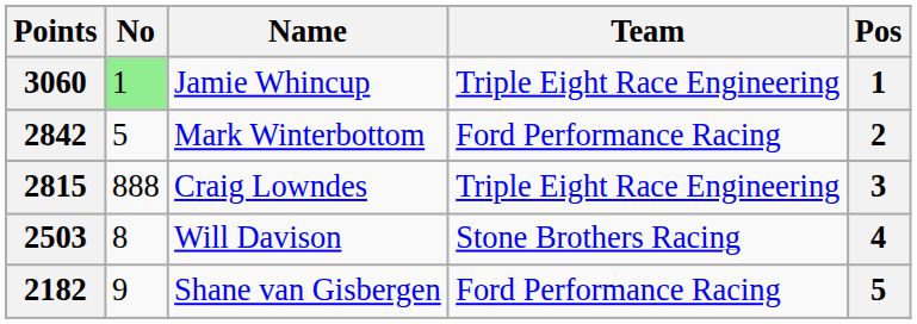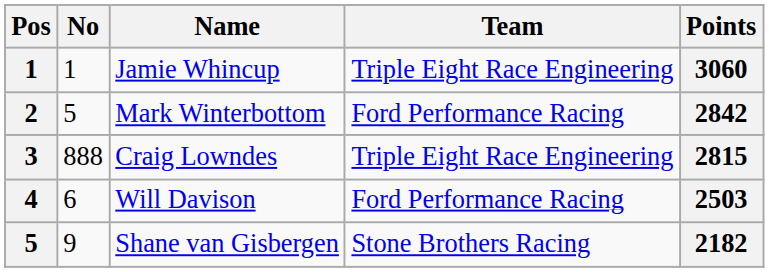columns swapped: Pos <-> Points
Jamie Whincup | No: lightgreen background -> no background
Will Davison | No: 8 -> 6
Will Davison | Team: Stone Brothers Racing -> Ford Performance Racing
Shane van Gisbergen | Team: Ford Performance Racing -> Stone Brothers Racing
